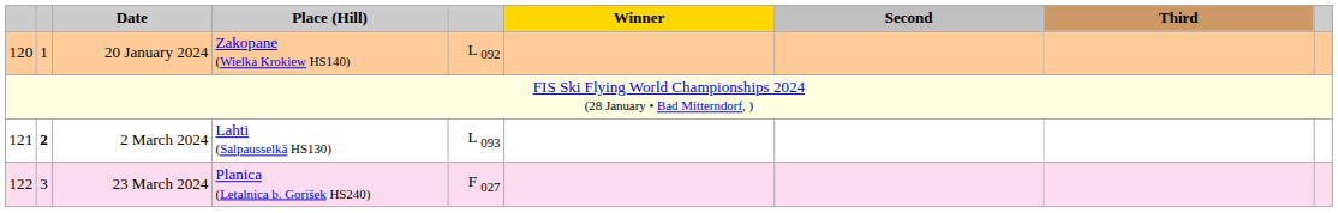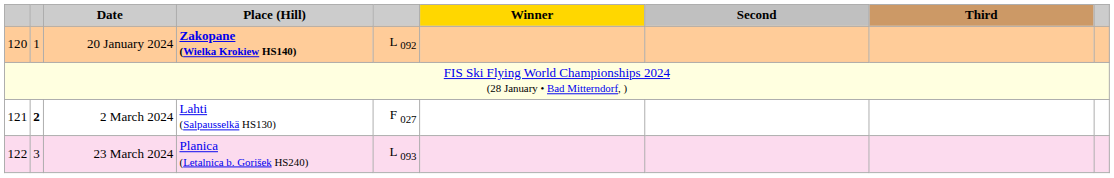20 January 2024 | Place (Hill): normal -> bold
2 March 2024 | column 5: L 093 -> F 027
23 March 2024 | column 5: F 027 -> L 093
